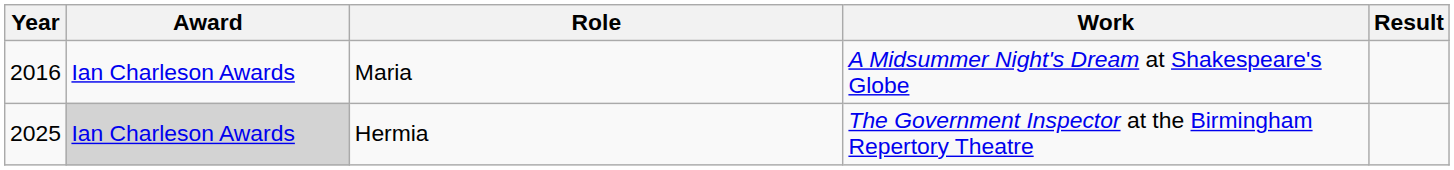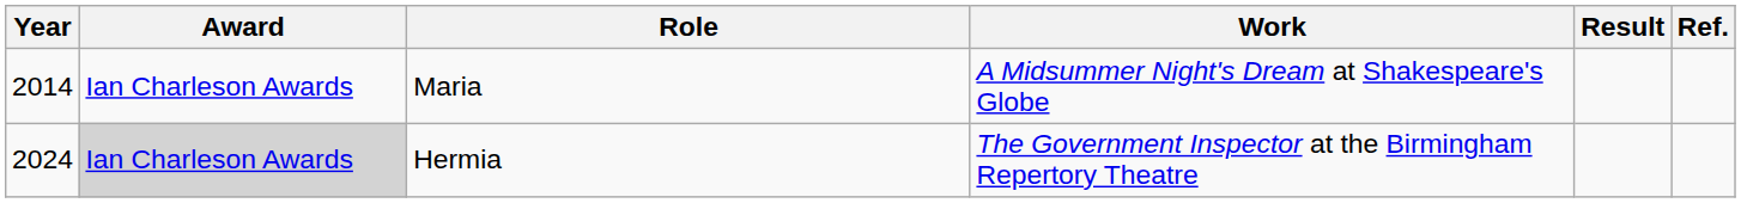+ column: Ref.
Maria | Year: 2016 -> 2014
Hermia | Year: 2025 -> 2024
